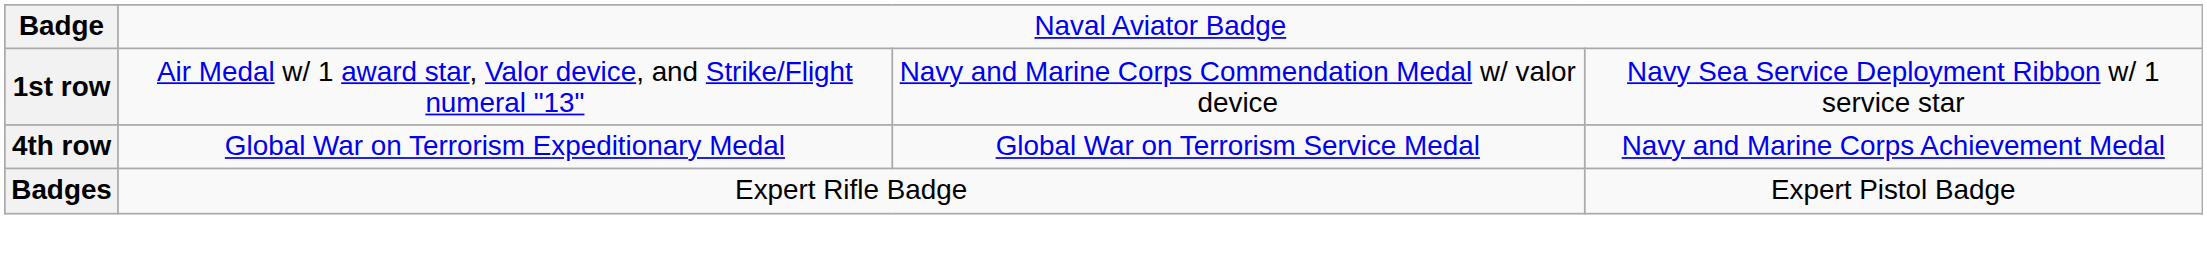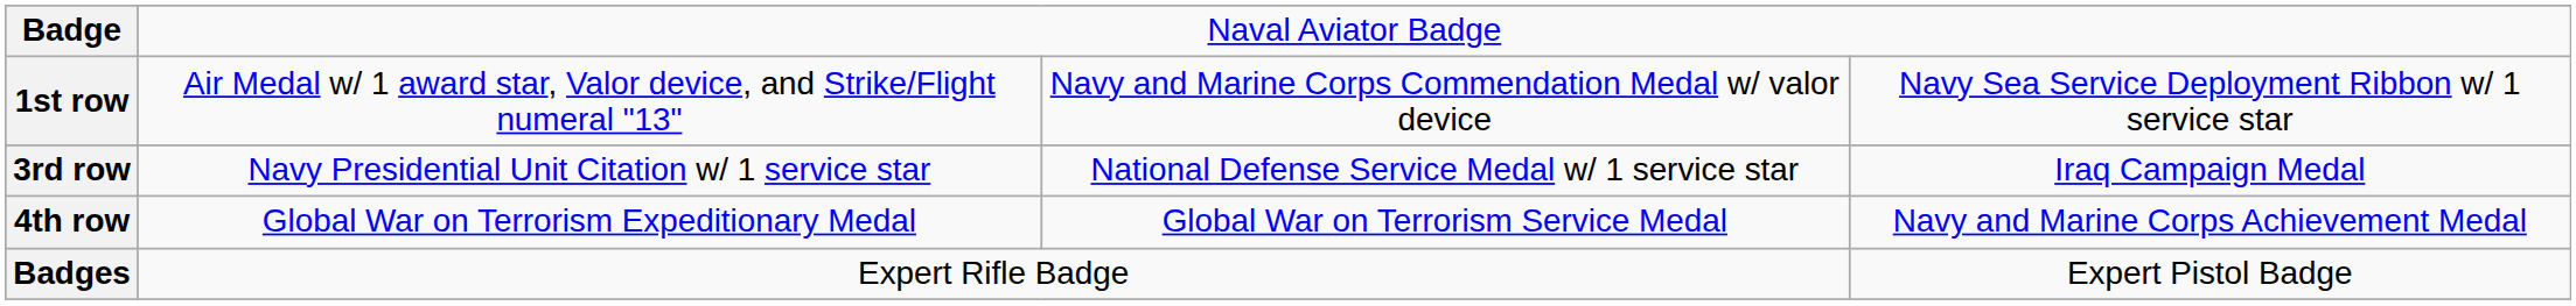+ row: 3rd row | Navy Presidential Unit Citation w/ 1 service star | National Defense Service Medal w/ 1 service star | Iraq Campaign Medal
